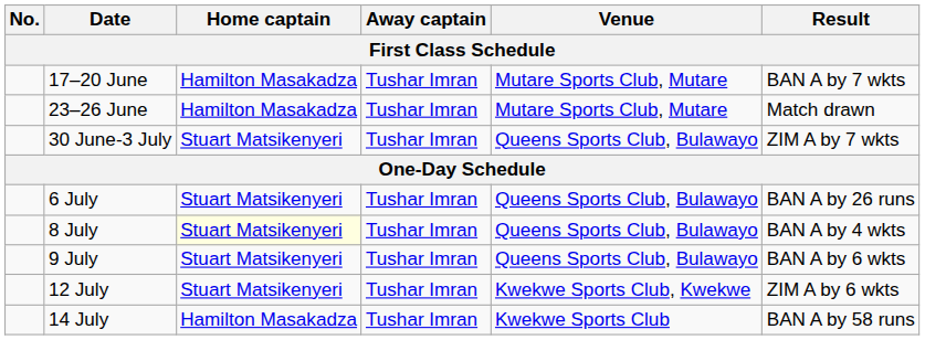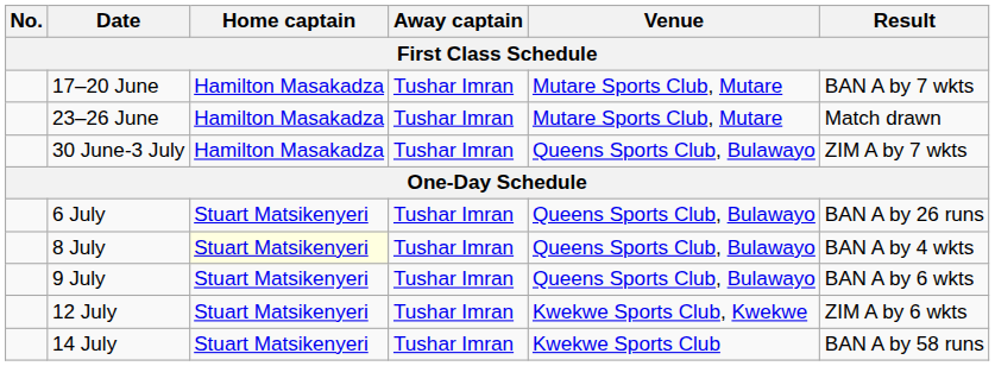30 June-3 July | Home captain: Stuart Matsikenyeri -> Hamilton Masakadza
14 July | Home captain: Hamilton Masakadza -> Stuart Matsikenyeri
